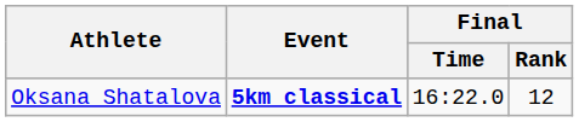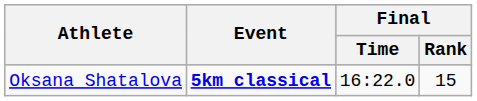Oksana Shatalova | Final / Rank: 12 -> 15
